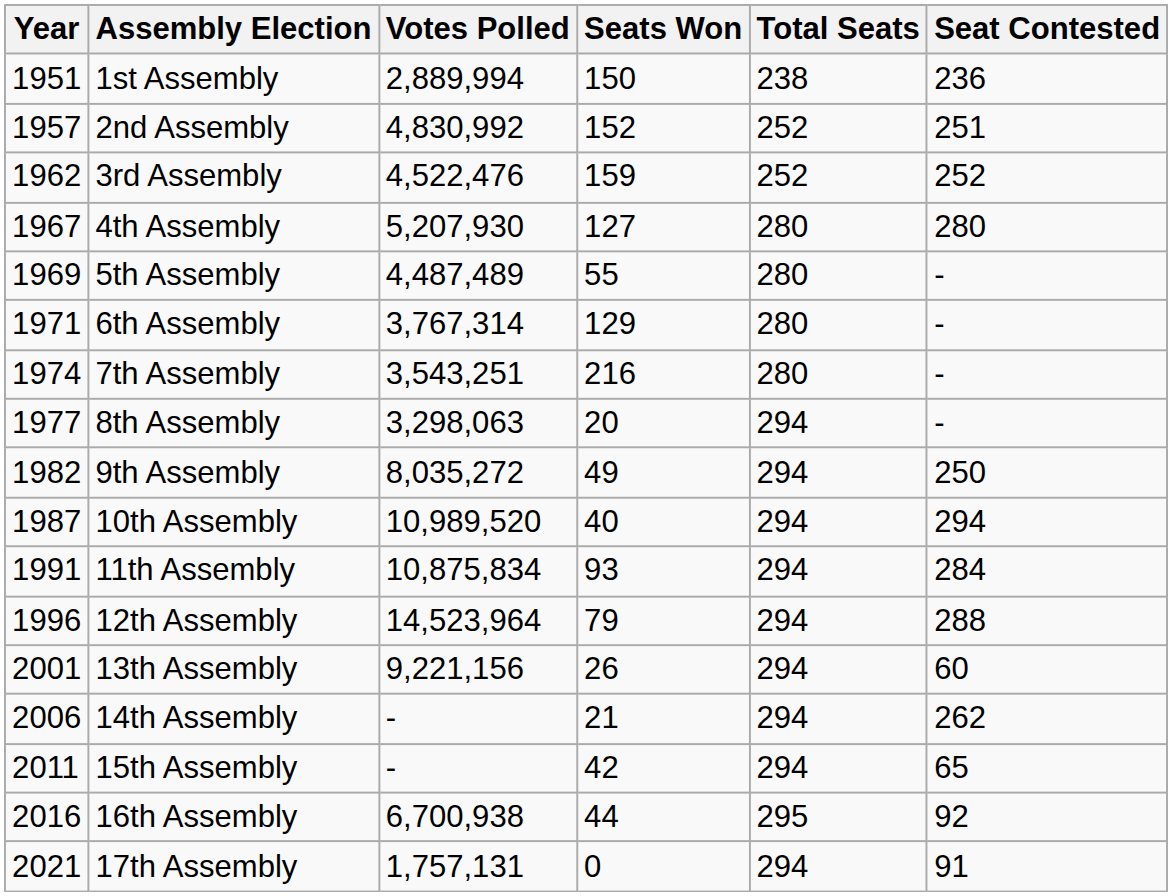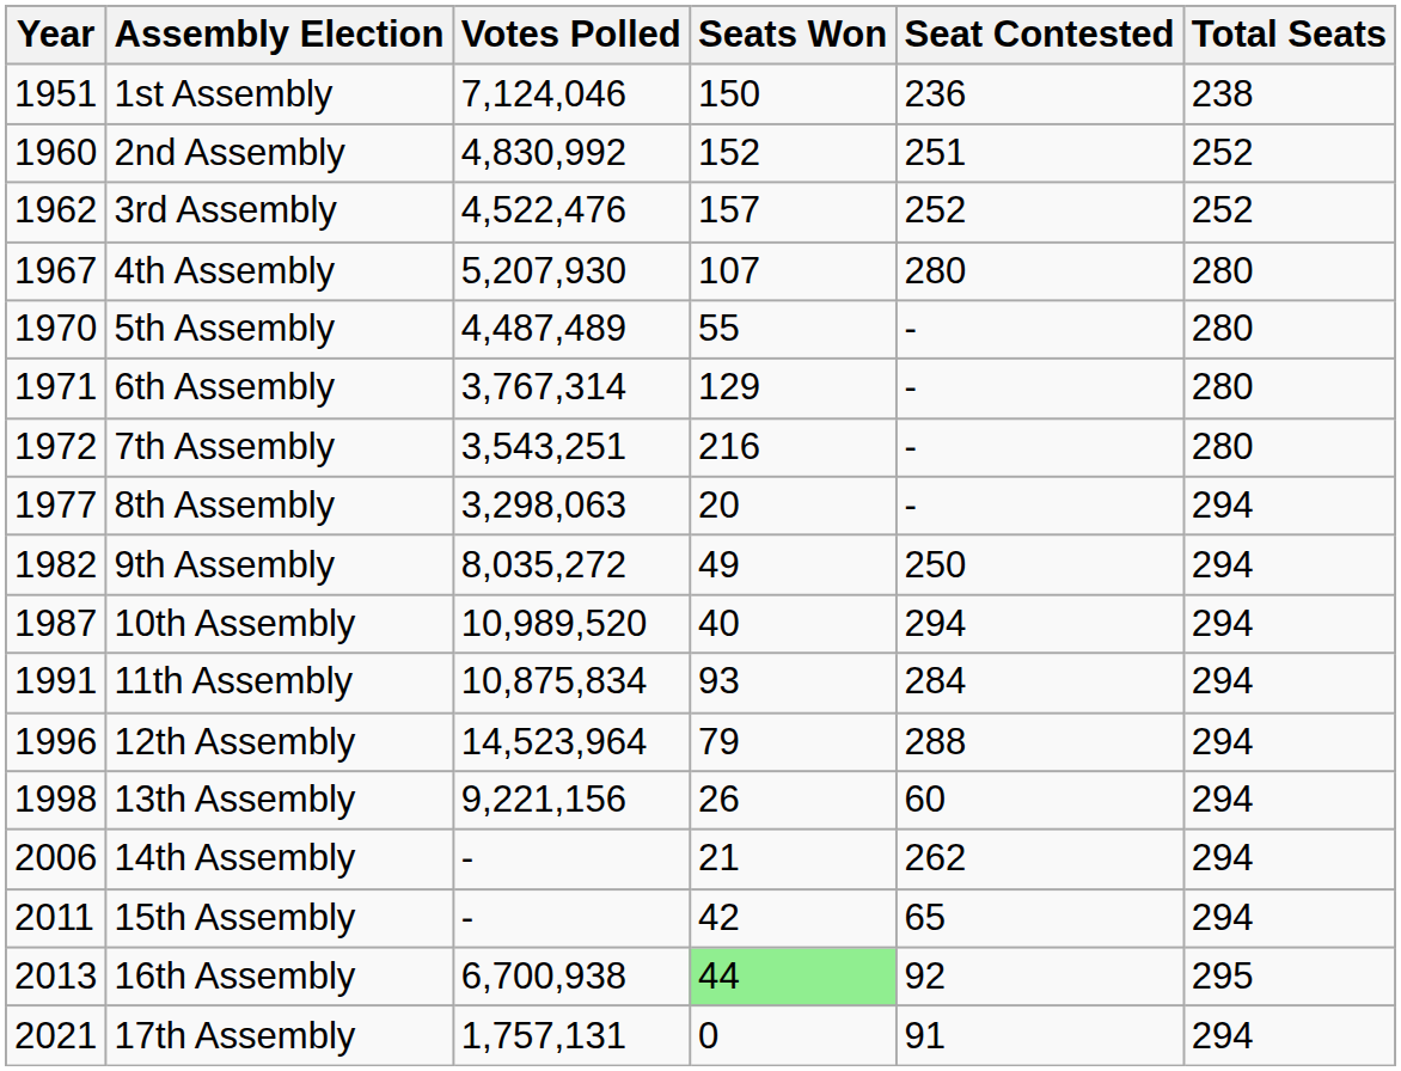columns swapped: Seat Contested <-> Total Seats
1st Assembly | Votes Polled: 2,889,994 -> 7,124,046
2nd Assembly | Year: 1957 -> 1960
3rd Assembly | Seats Won: 159 -> 157
4th Assembly | Seats Won: 127 -> 107
5th Assembly | Year: 1969 -> 1970
7th Assembly | Year: 1974 -> 1972
13th Assembly | Year: 2001 -> 1998
16th Assembly | Year: 2016 -> 2013
16th Assembly | Seats Won: no background -> lightgreen background
